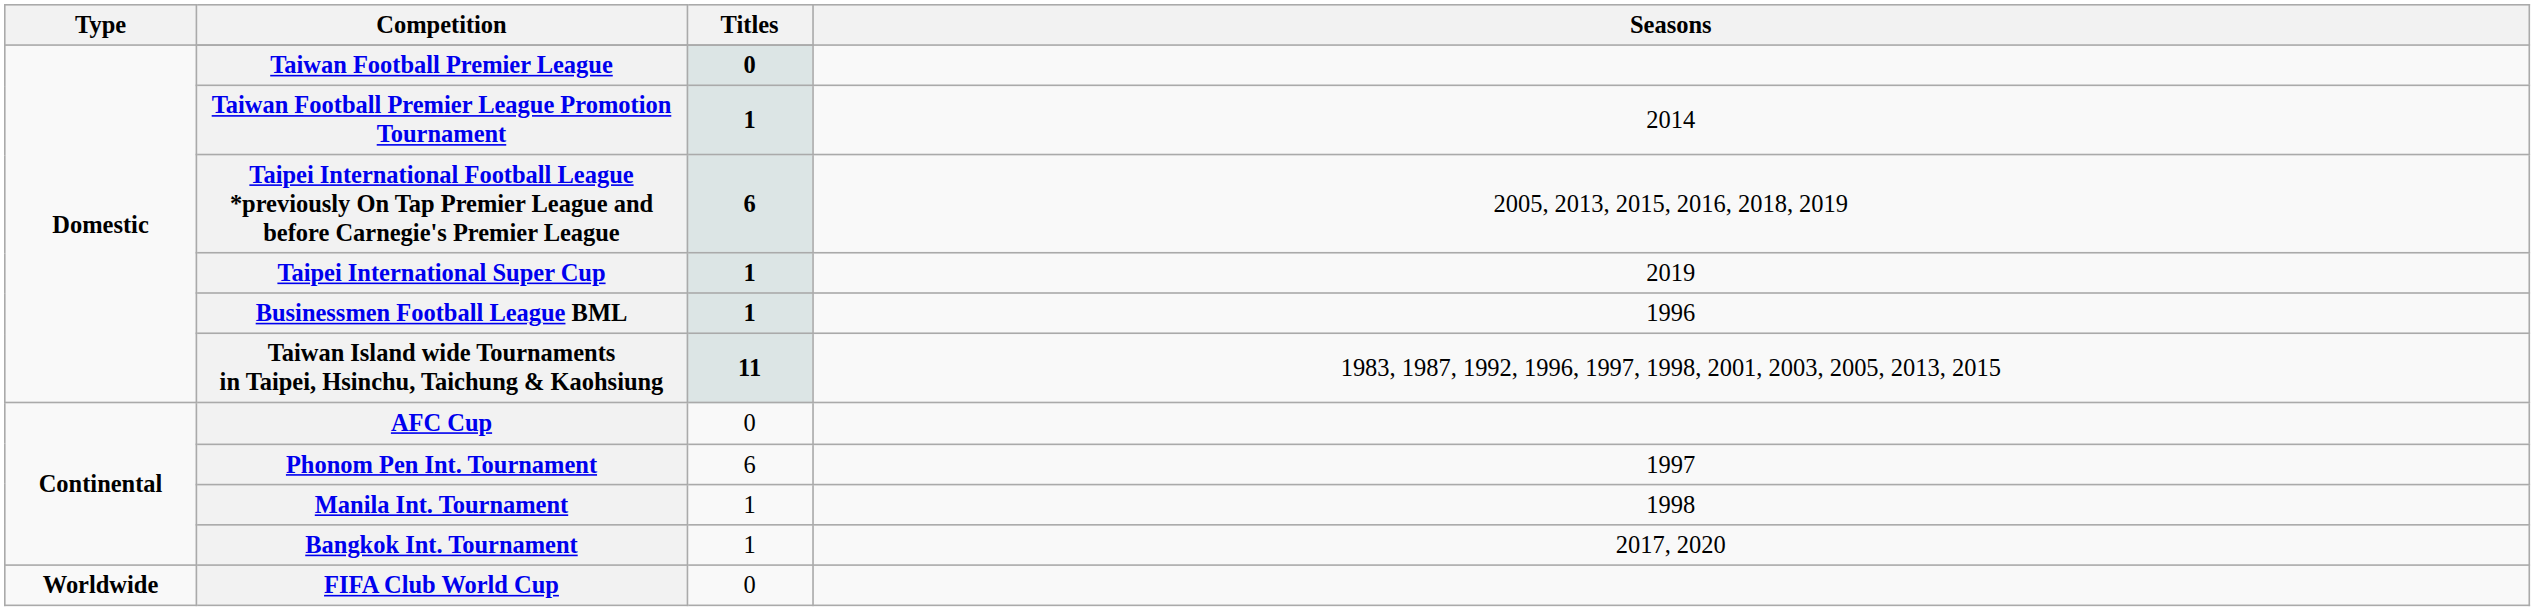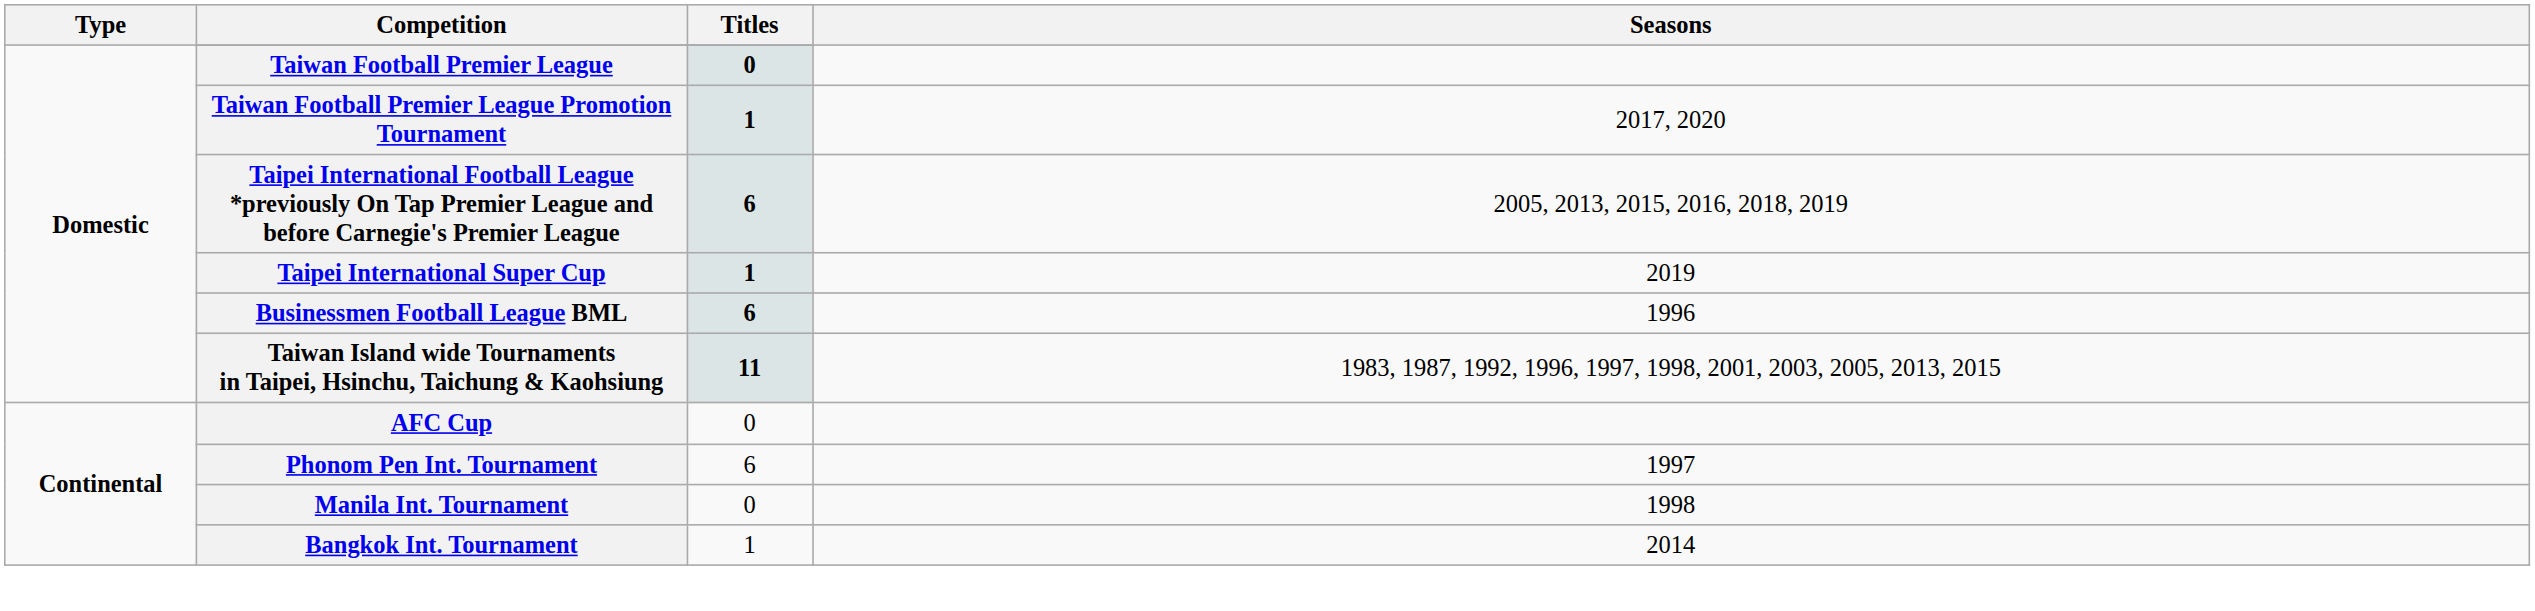Taiwan Football Premier League Promotion Tournament | Seasons: 2014 -> 2017, 2020
Businessmen Football League BML | Titles: 1 -> 6
Manila Int. Tournament | Titles: 1 -> 0
Bangkok Int. Tournament | Seasons: 2017, 2020 -> 2014
- row: Worldwide | FIFA Club World Cup | 0
